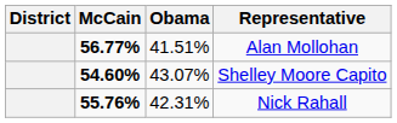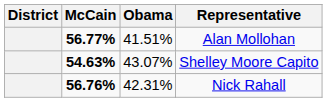Shelley Moore Capito | McCain: 54.60% -> 54.63%
Nick Rahall | McCain: 55.76% -> 56.76%
